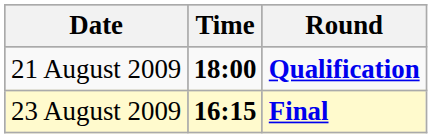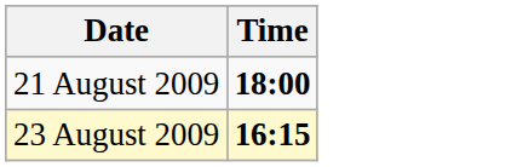- column: Round | Qualification | Final
